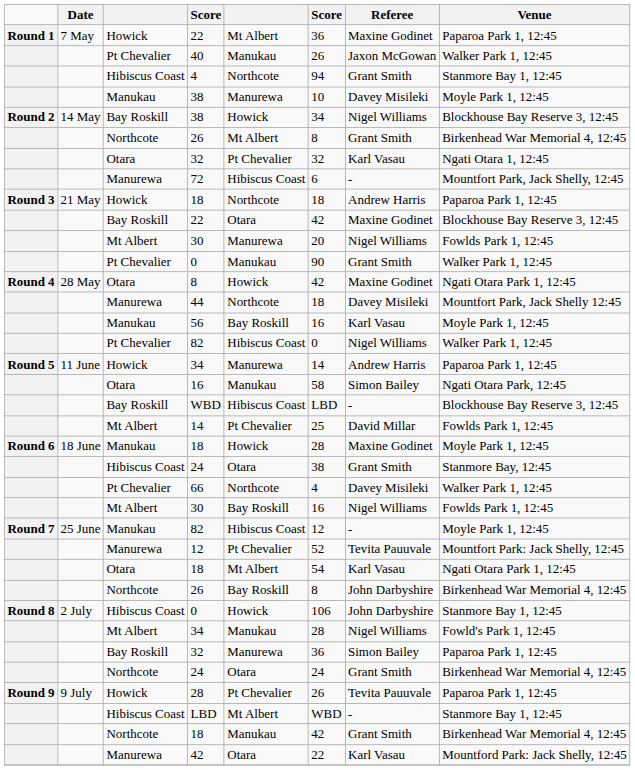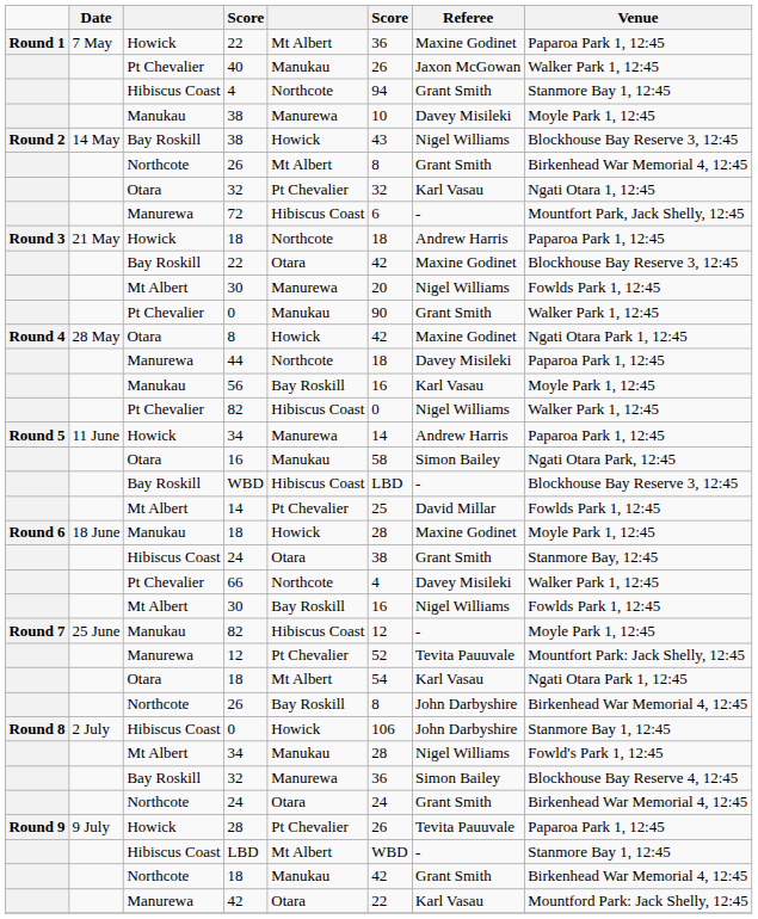Bay Roskill / 38 | column 6: 34 -> 43
44 | Venue: Mountfort Park, Jack Shelly 12:45 -> Paparoa Park 1, 12:45
Bay Roskill / 32 | Venue: Paparoa Park 1, 12:45 -> Blockhouse Bay Reserve 4, 12:45
